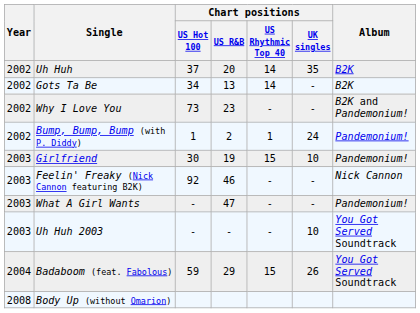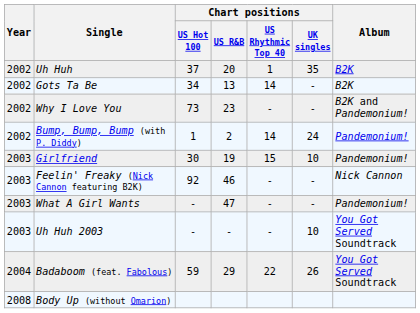Uh Huh | Chart positions / US Rhythmic Top 40: 14 -> 1
Bump, Bump, Bump (with P. Diddy) | Chart positions / US Rhythmic Top 40: 1 -> 14
Badaboom (feat. Fabolous) | Chart positions / US Rhythmic Top 40: 15 -> 22
